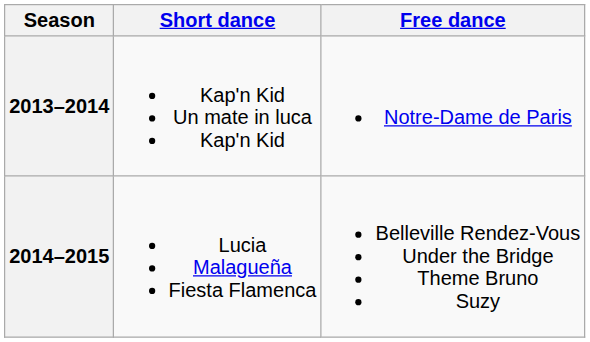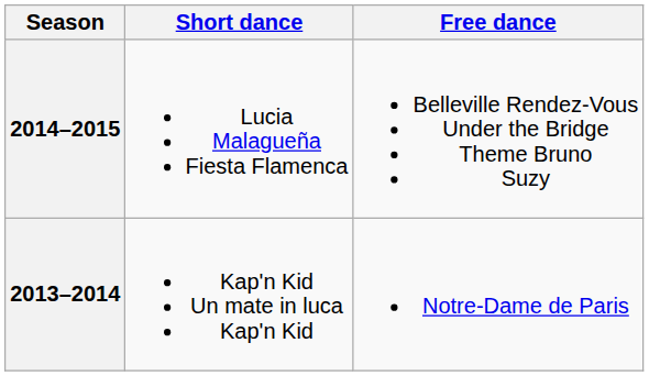rows swapped: 2014–2015 <-> 2013–2014
